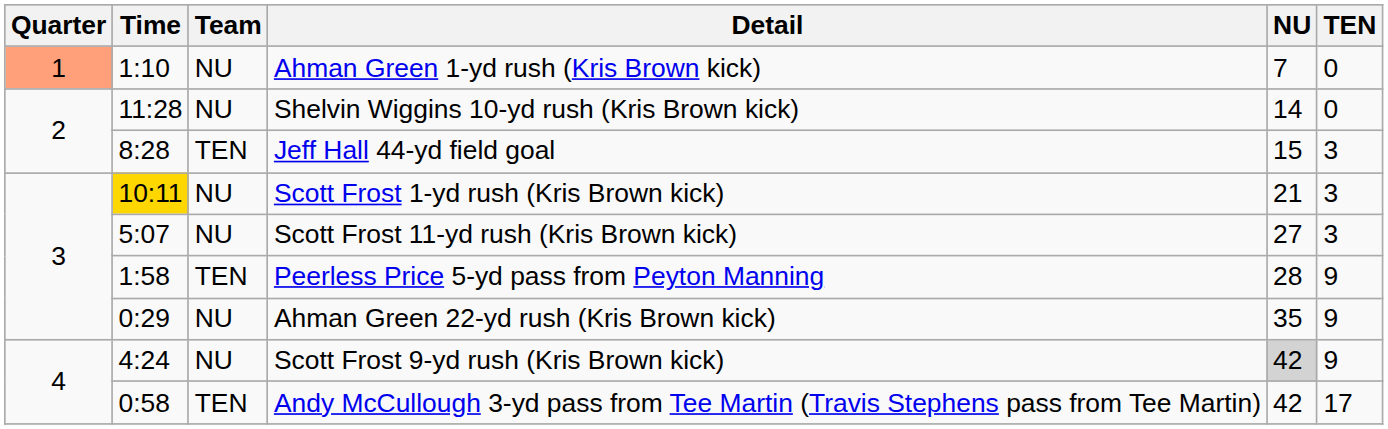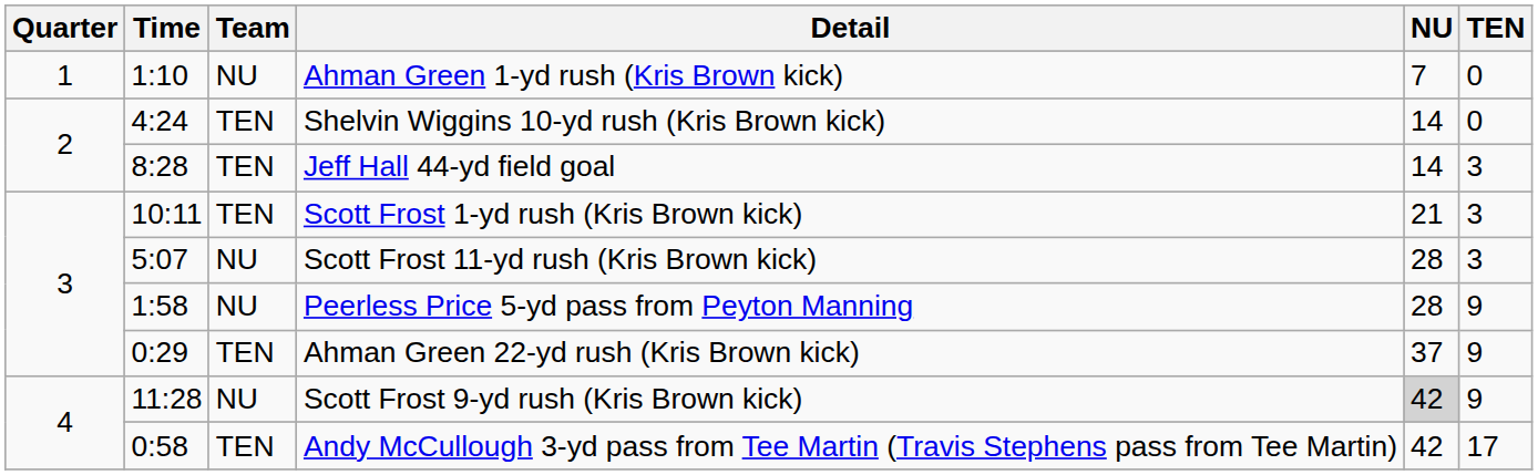Ahman Green 1-yd rush (Kris Brown kick) | Quarter: lightsalmon background -> no background
Shelvin Wiggins 10-yd rush (Kris Brown kick) | Time: 11:28 -> 4:24
Shelvin Wiggins 10-yd rush (Kris Brown kick) | Team: NU -> TEN
Jeff Hall 44-yd field goal | NU: 15 -> 14
Scott Frost 1-yd rush (Kris Brown kick) | Time: gold background -> no background
Scott Frost 1-yd rush (Kris Brown kick) | Team: NU -> TEN
Scott Frost 11-yd rush (Kris Brown kick) | NU: 27 -> 28
Peerless Price 5-yd pass from Peyton Manning | Team: TEN -> NU
Ahman Green 22-yd rush (Kris Brown kick) | Team: NU -> TEN
Ahman Green 22-yd rush (Kris Brown kick) | NU: 35 -> 37
Scott Frost 9-yd rush (Kris Brown kick) | Time: 4:24 -> 11:28
